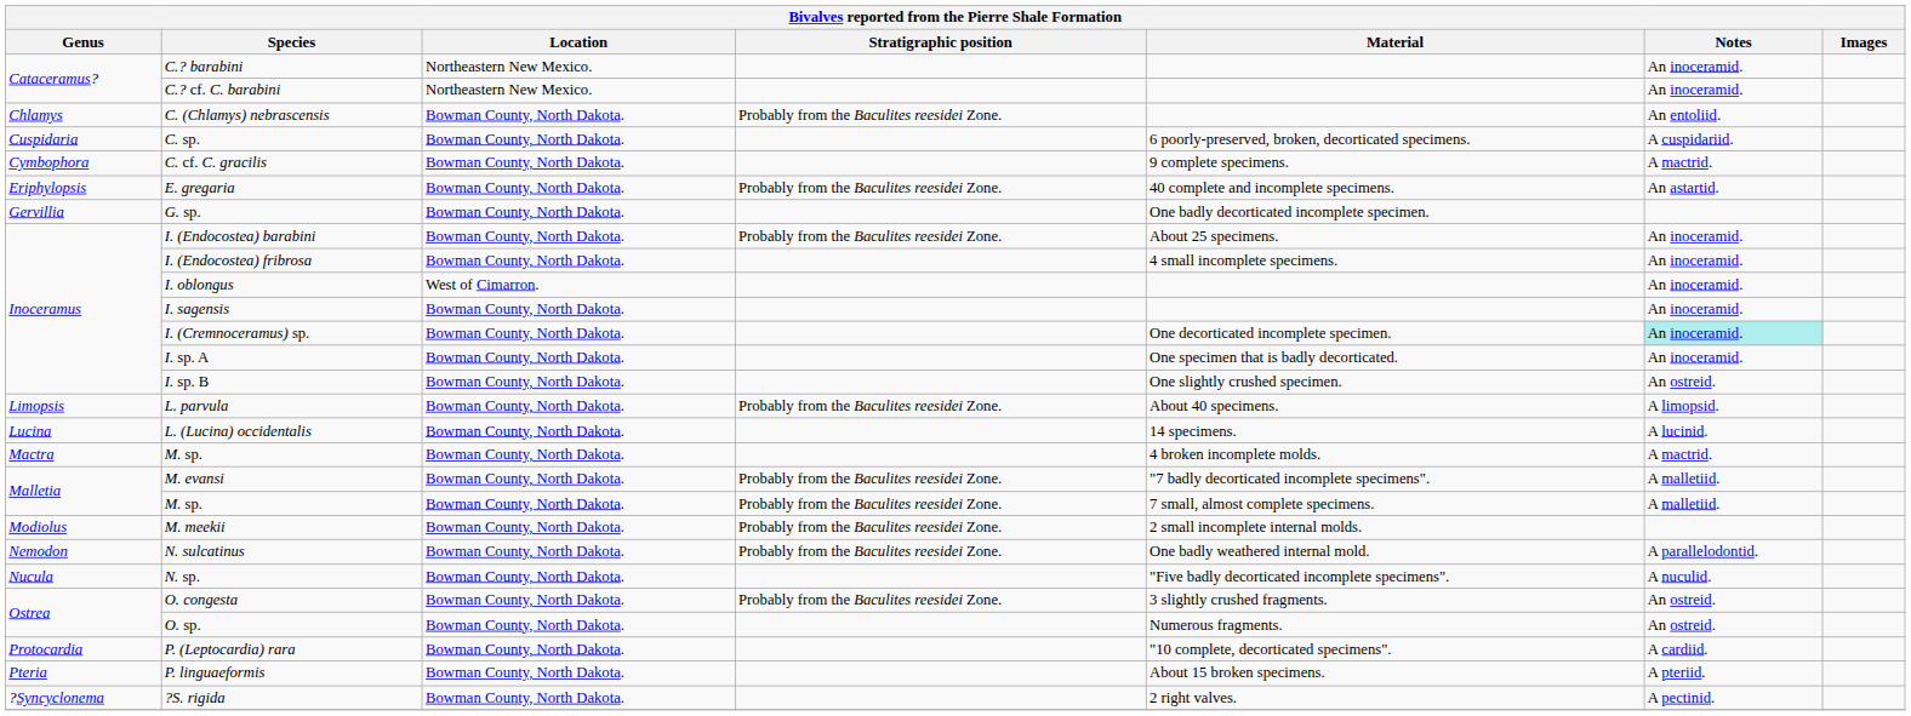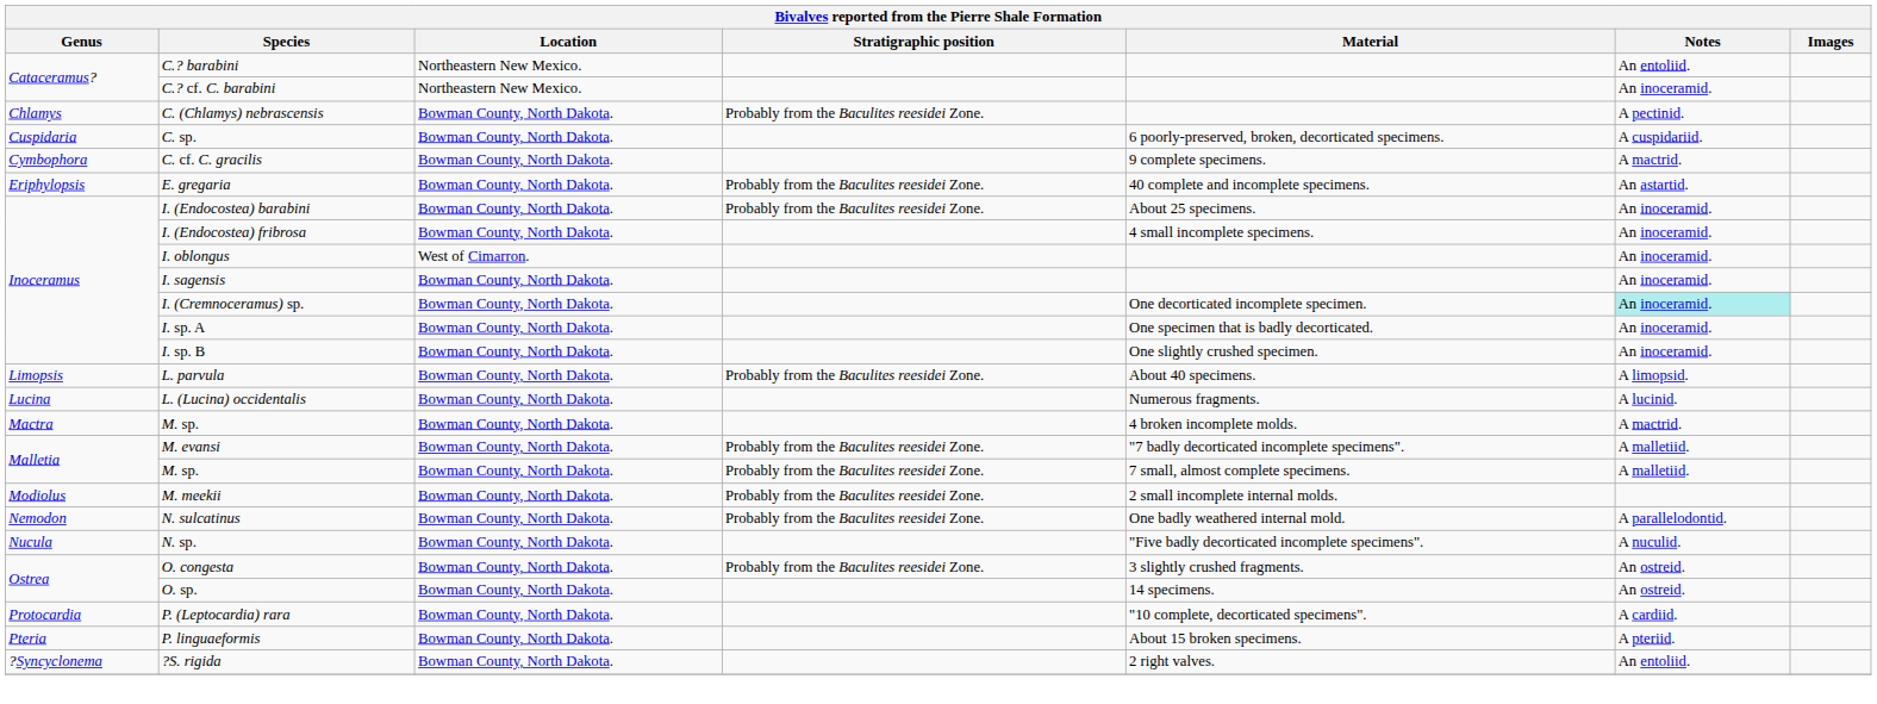C.? barabini | Notes: An inoceramid. -> An entoliid.
C. (Chlamys) nebrascensis | Notes: An entoliid. -> A pectinid.
- row: Gervillia | G. sp. | Bowman County, North Dakota. | One badly decorticated incomplete specimen.
I. sp. B | Notes: An ostreid. -> An inoceramid.
L. (Lucina) occidentalis | Material: 14 specimens. -> Numerous fragments.
O. sp. | Material: Numerous fragments. -> 14 specimens.
?S. rigida | Notes: A pectinid. -> An entoliid.
